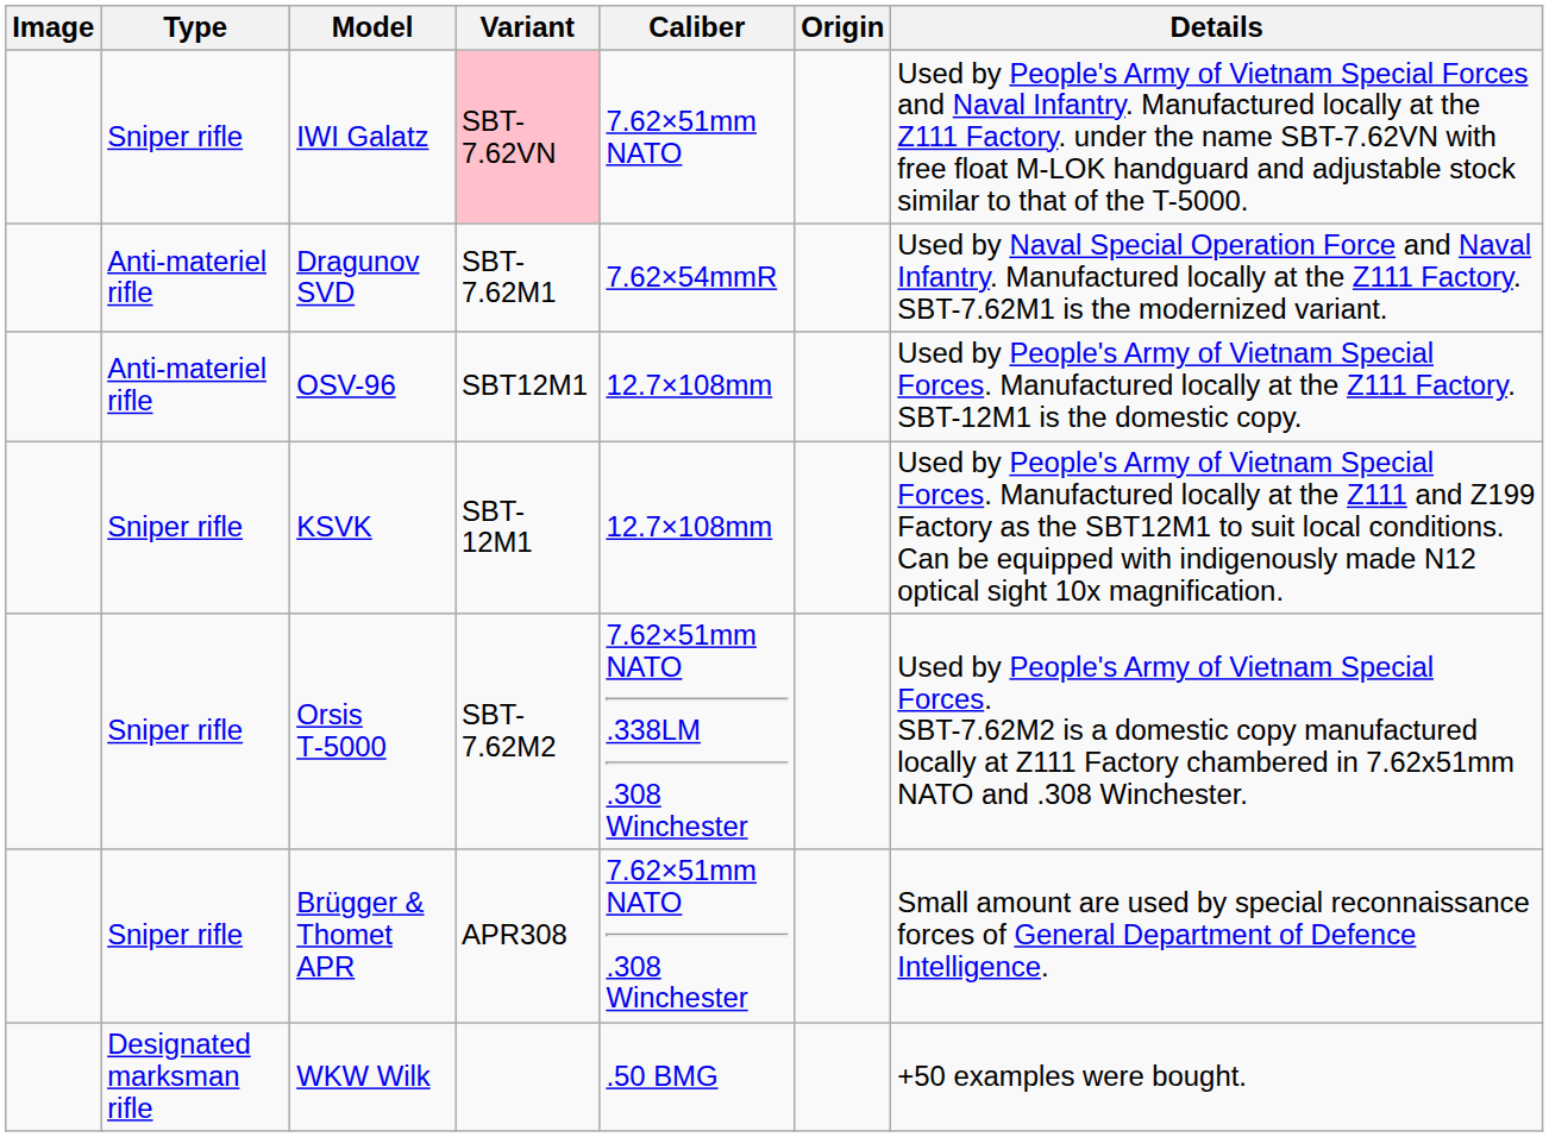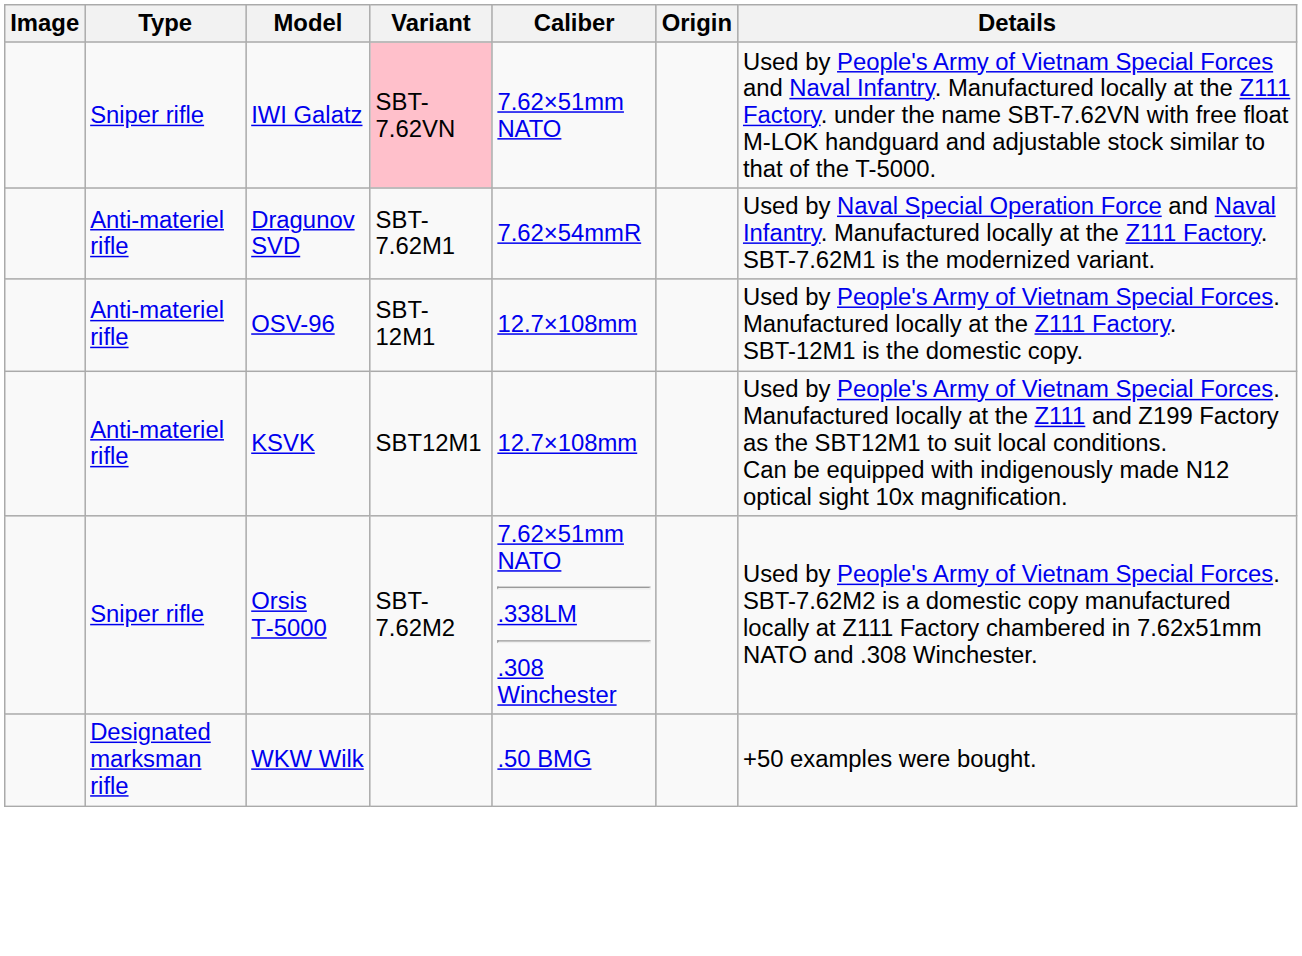OSV-96 | Variant: SBT12M1 -> SBT-12M1
KSVK | Type: Sniper rifle -> Anti-materiel rifle
KSVK | Variant: SBT-12M1 -> SBT12M1
- row: Sniper rifle | Brügger & Thomet APR | APR308 | 7.62×51mm NATO .308 Winchester | Small amount are used by special reconnaissance forces of General Department of Defence Intelligence.
